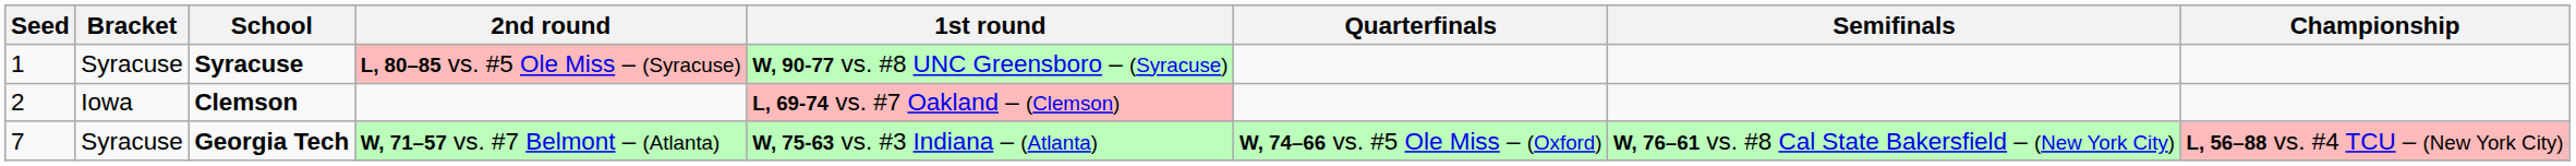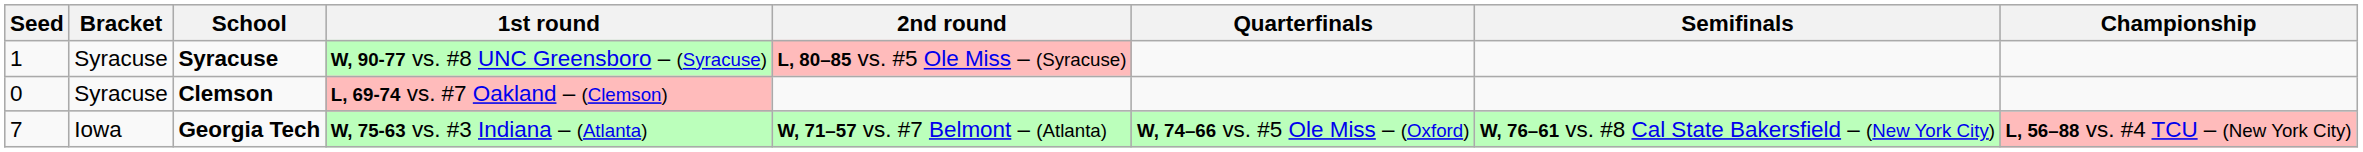columns swapped: 1st round <-> 2nd round
Clemson | Seed: 2 -> 0
Clemson | Bracket: Iowa -> Syracuse
Georgia Tech | Bracket: Syracuse -> Iowa
